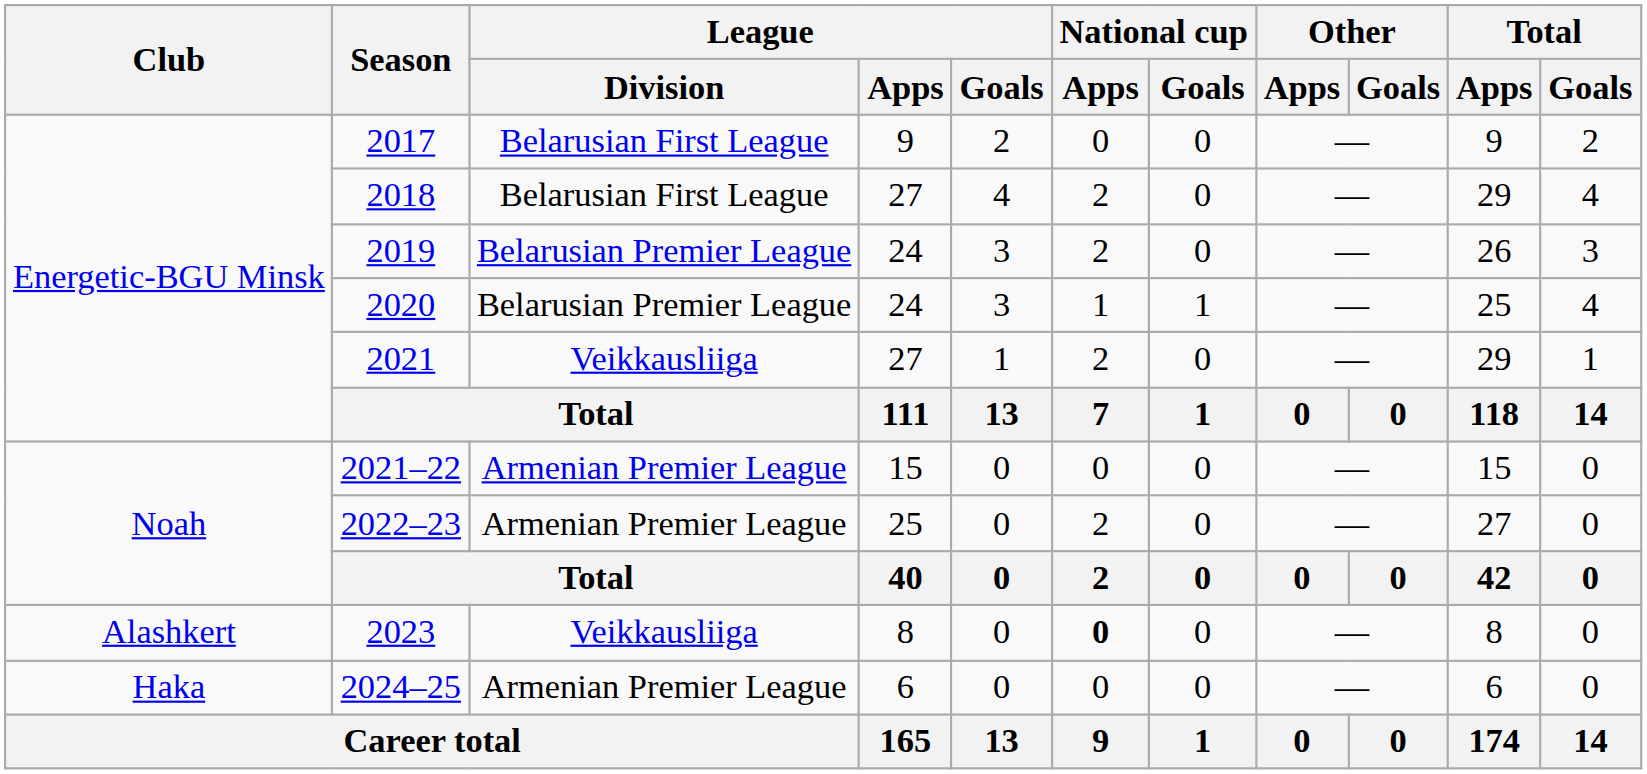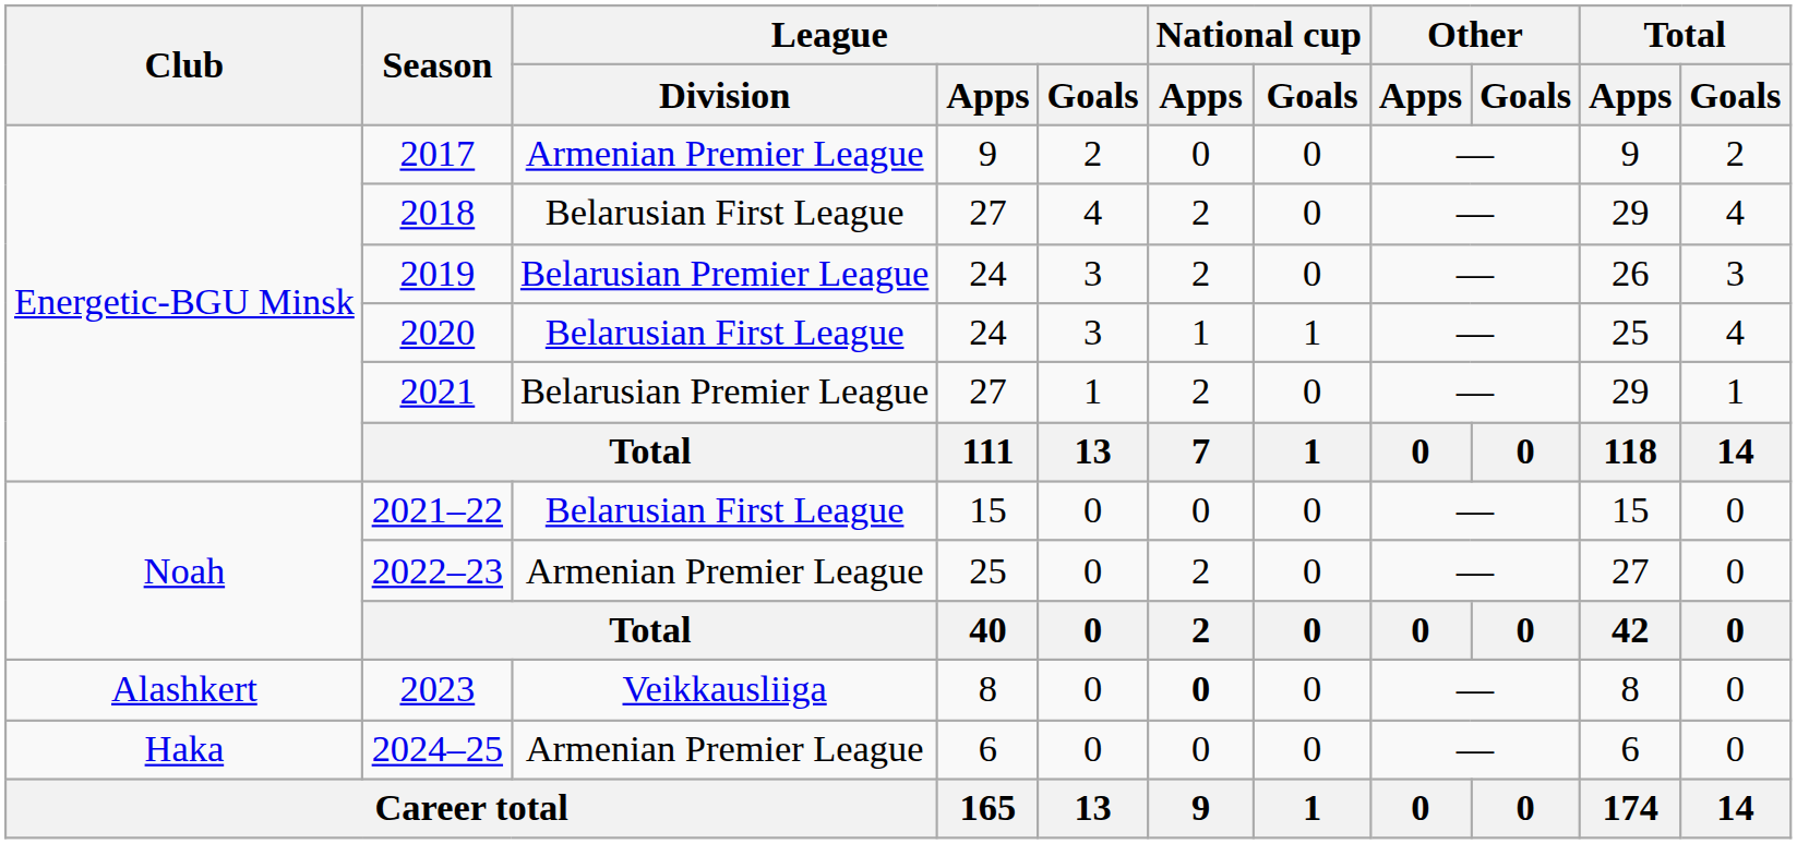2017 | League / Division: Belarusian First League -> Armenian Premier League
2020 | League / Division: Belarusian Premier League -> Belarusian First League
2021 | League / Division: Veikkausliiga -> Belarusian Premier League
2021–22 | League / Division: Armenian Premier League -> Belarusian First League
